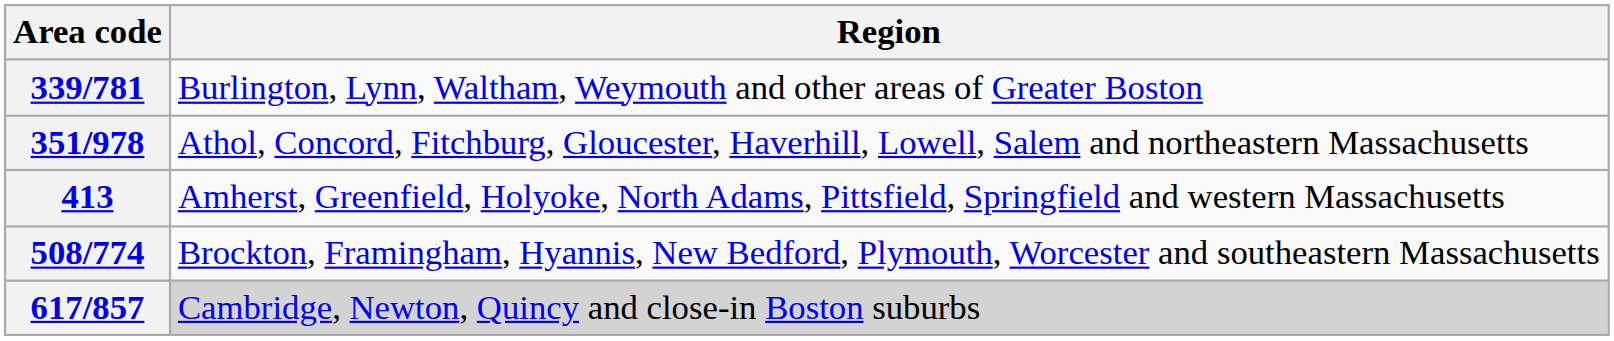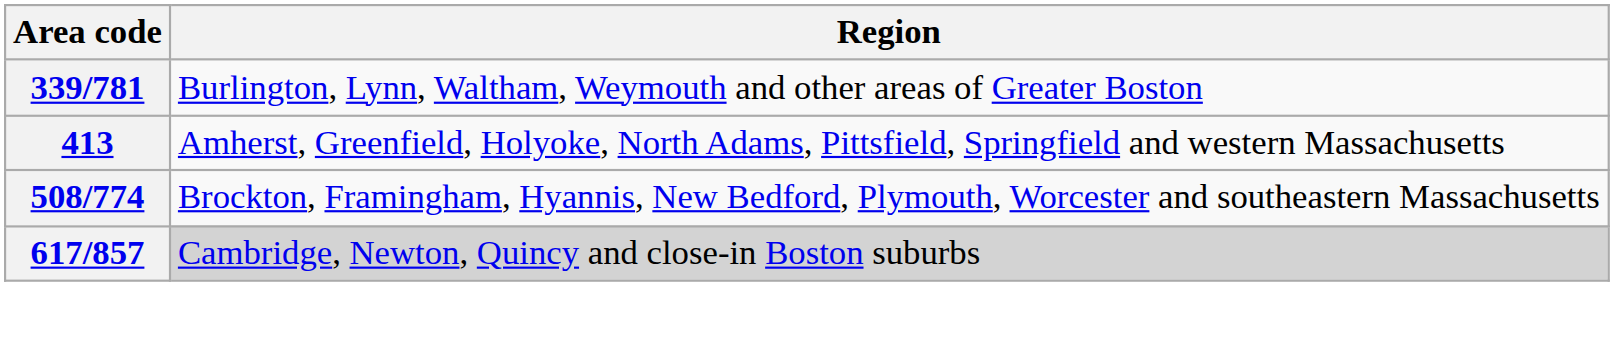- row: 351/978 | Athol, Concord, Fitchburg, Gloucester, Haverhill, Lowell, Salem and northeastern Massachusetts
